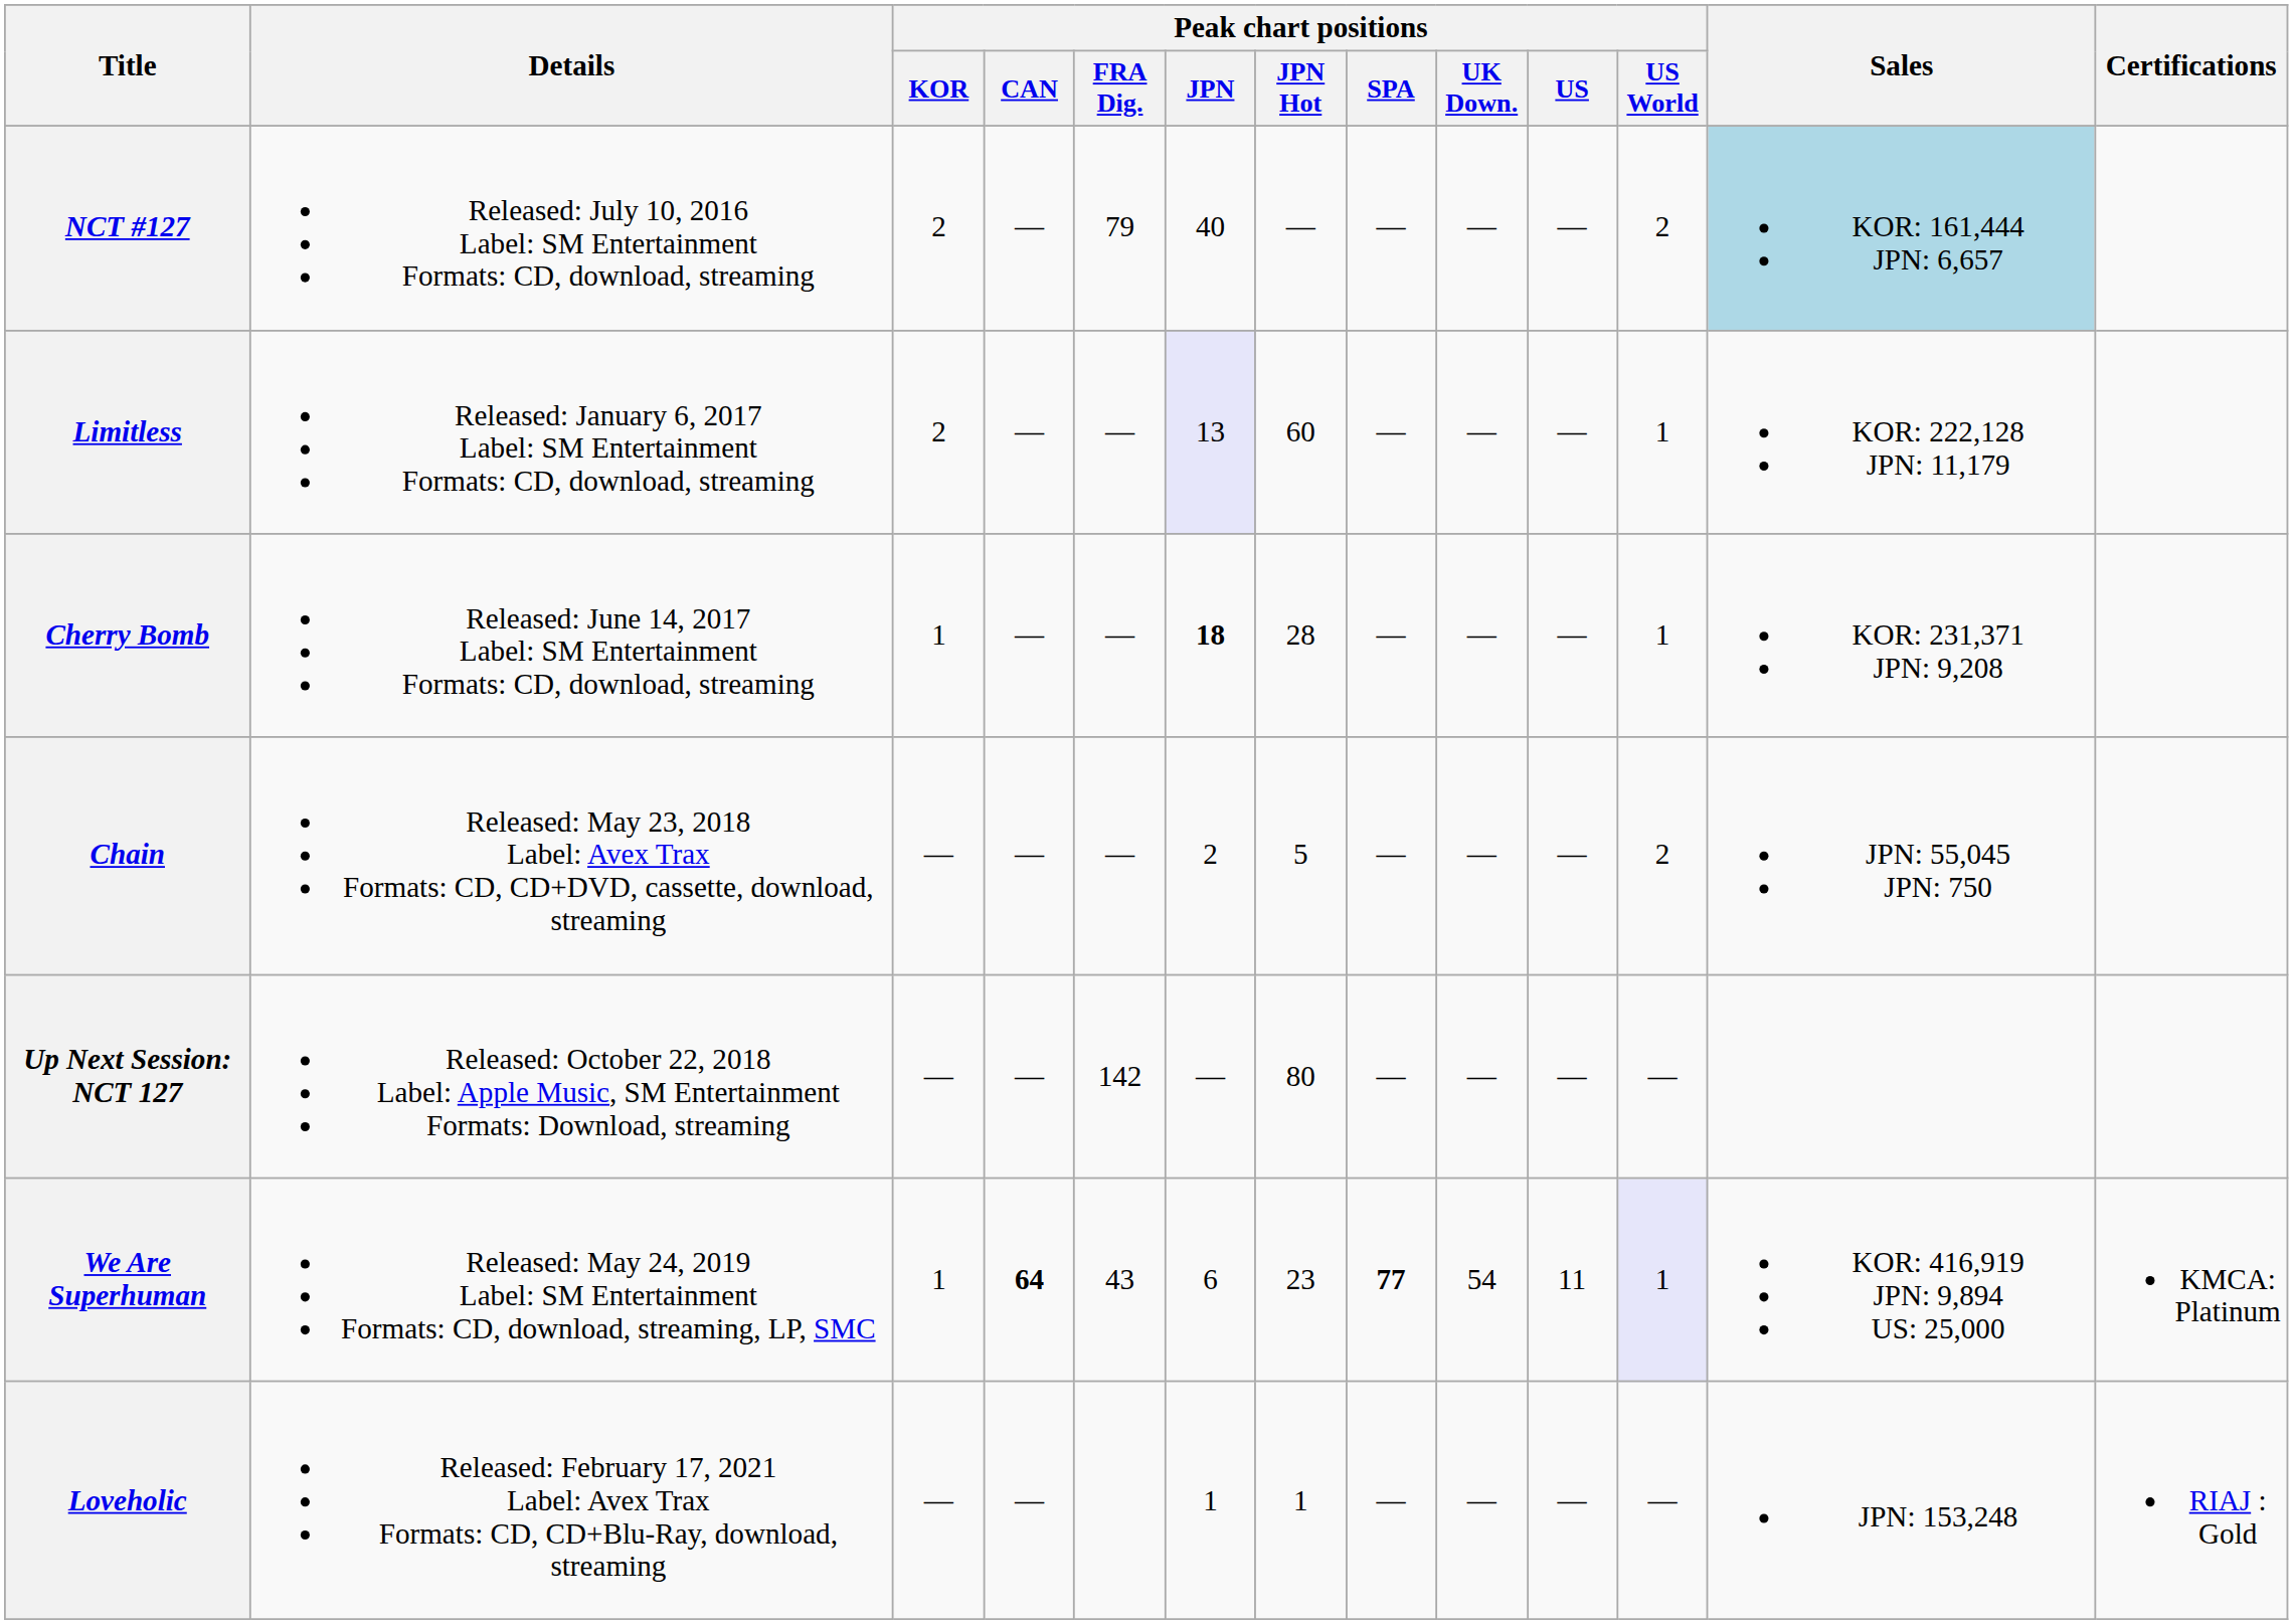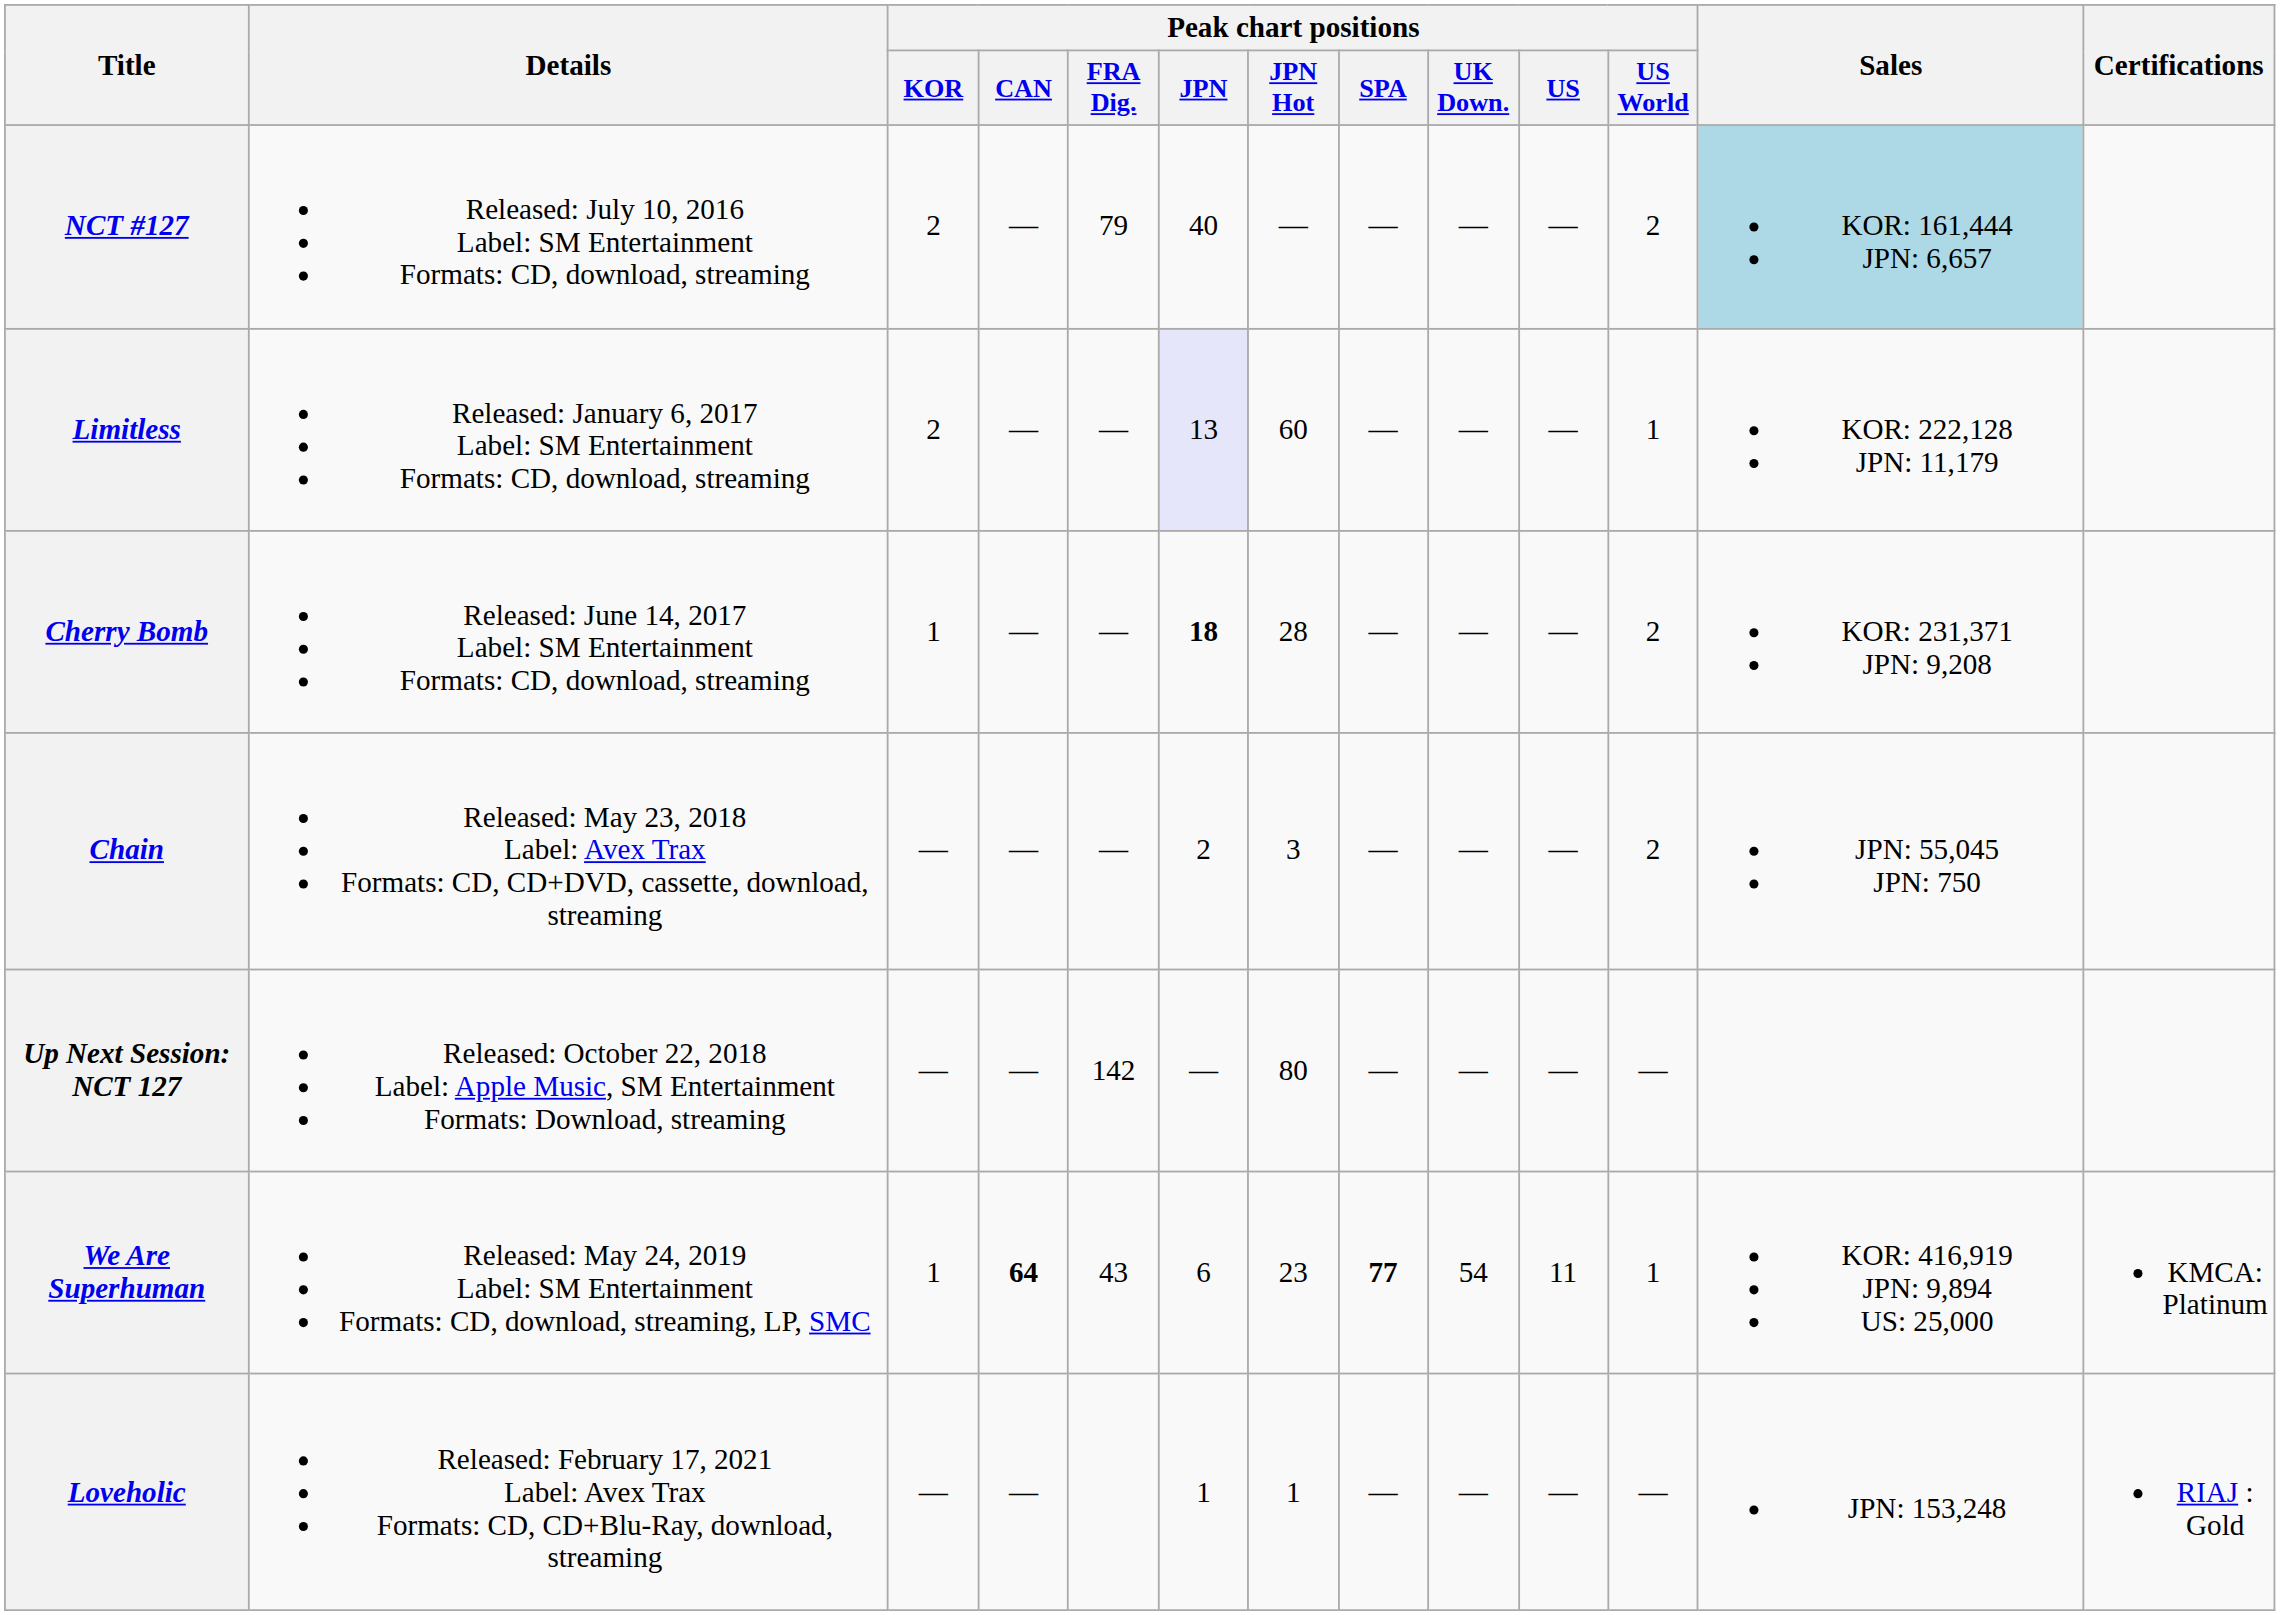Cherry Bomb | Peak chart positions / US World: 1 -> 2
Chain | Peak chart positions / JPN Hot: 5 -> 3
We Are Superhuman | Peak chart positions / US World: lavender background -> no background
